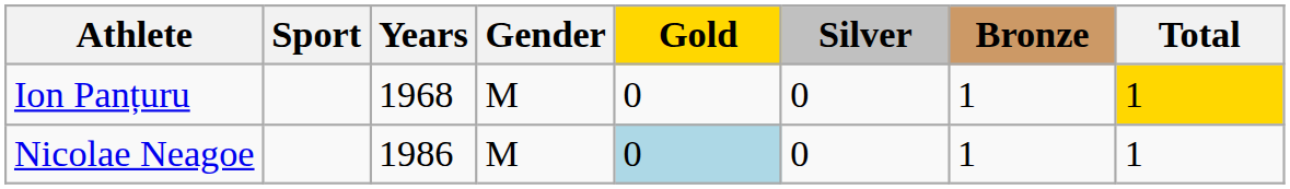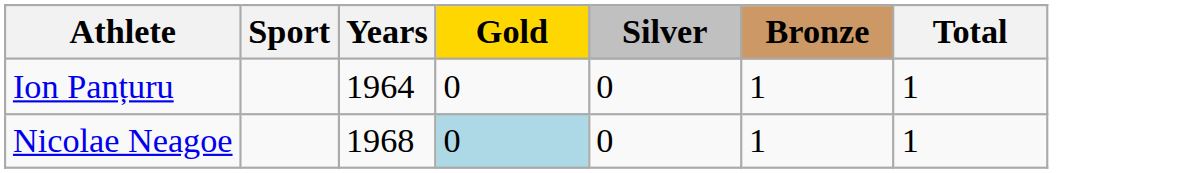- column: Gender | M | M
Ion Panțuru | Years: 1968 -> 1964
Ion Panțuru | Total: gold background -> no background
Nicolae Neagoe | Years: 1986 -> 1968
